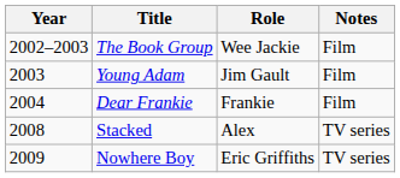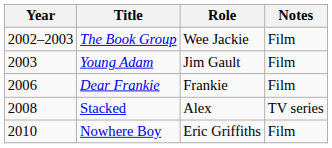Dear Frankie | Year: 2004 -> 2006
Nowhere Boy | Year: 2009 -> 2010
Nowhere Boy | Notes: TV series -> Film
